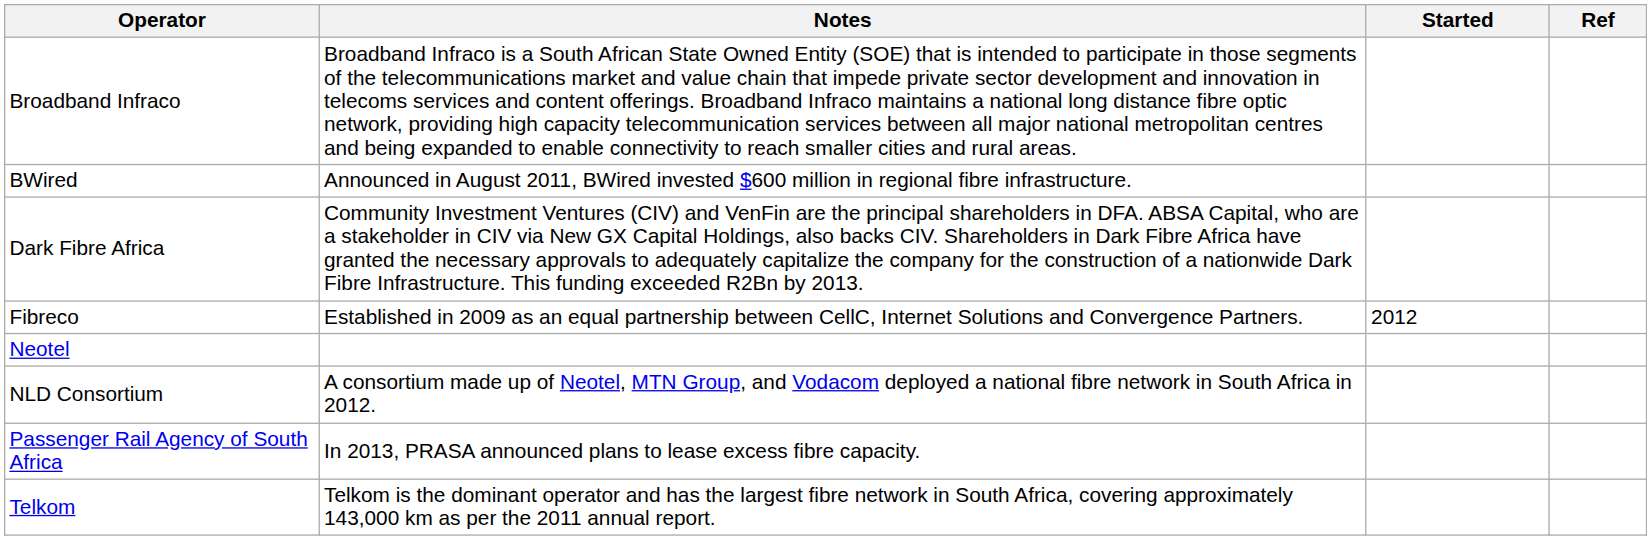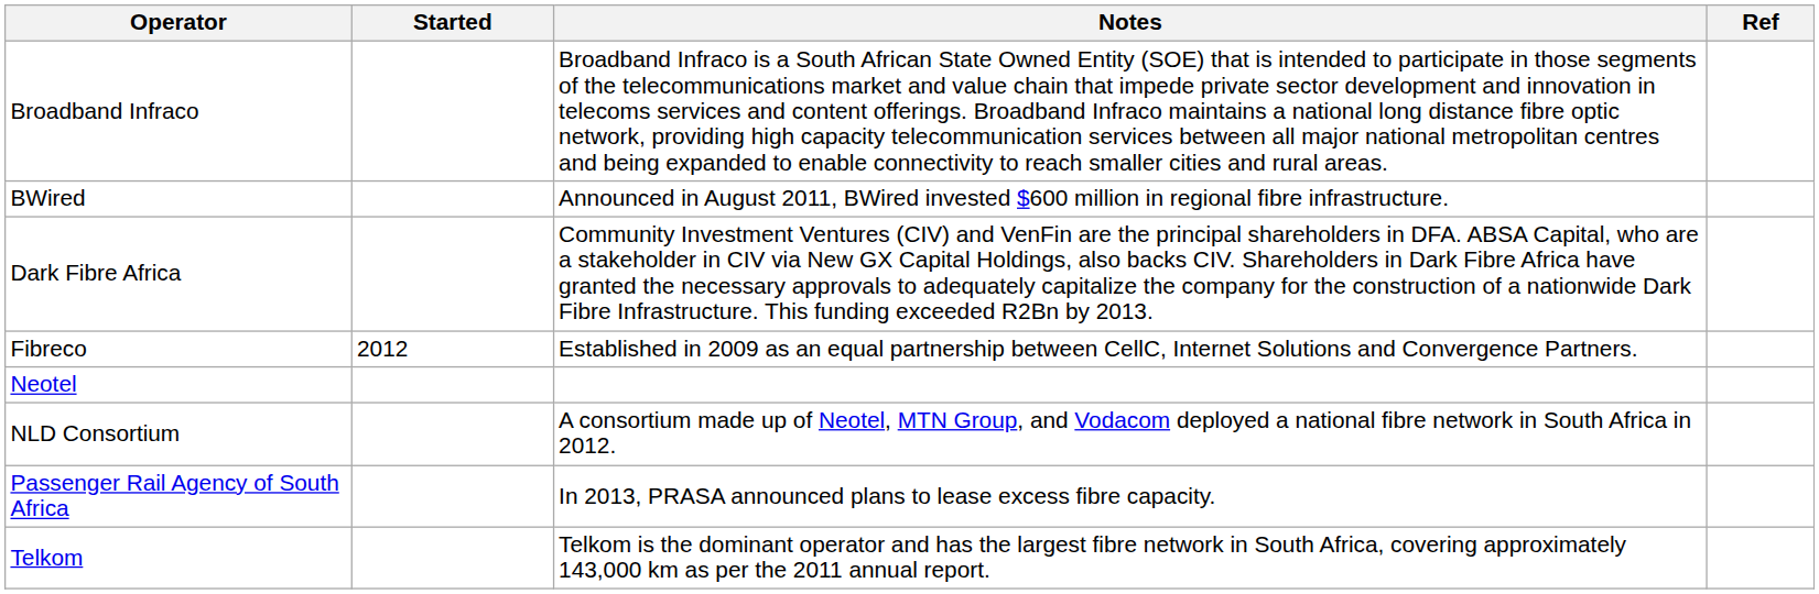columns swapped: Started <-> Notes
